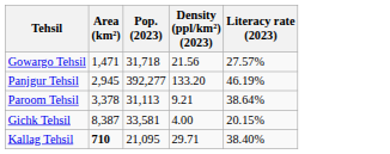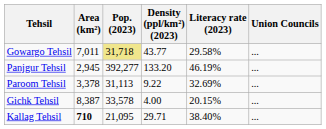+ column: Union Councils | ... | ... | ... | ... | ...
Gowargo Tehsil | Area (km²): 1,471 -> 7,011
Gowargo Tehsil | Pop. (2023): no background -> khaki background
Gowargo Tehsil | Density (ppl/km²) (2023): 21.56 -> 43.77
Gowargo Tehsil | Literacy rate (2023): 27.57% -> 29.58%
Paroom Tehsil | Density (ppl/km²) (2023): 9.21 -> 9.22
Paroom Tehsil | Literacy rate (2023): 38.64% -> 32.69%
Gichk Tehsil | Pop. (2023): 33,581 -> 33,578
